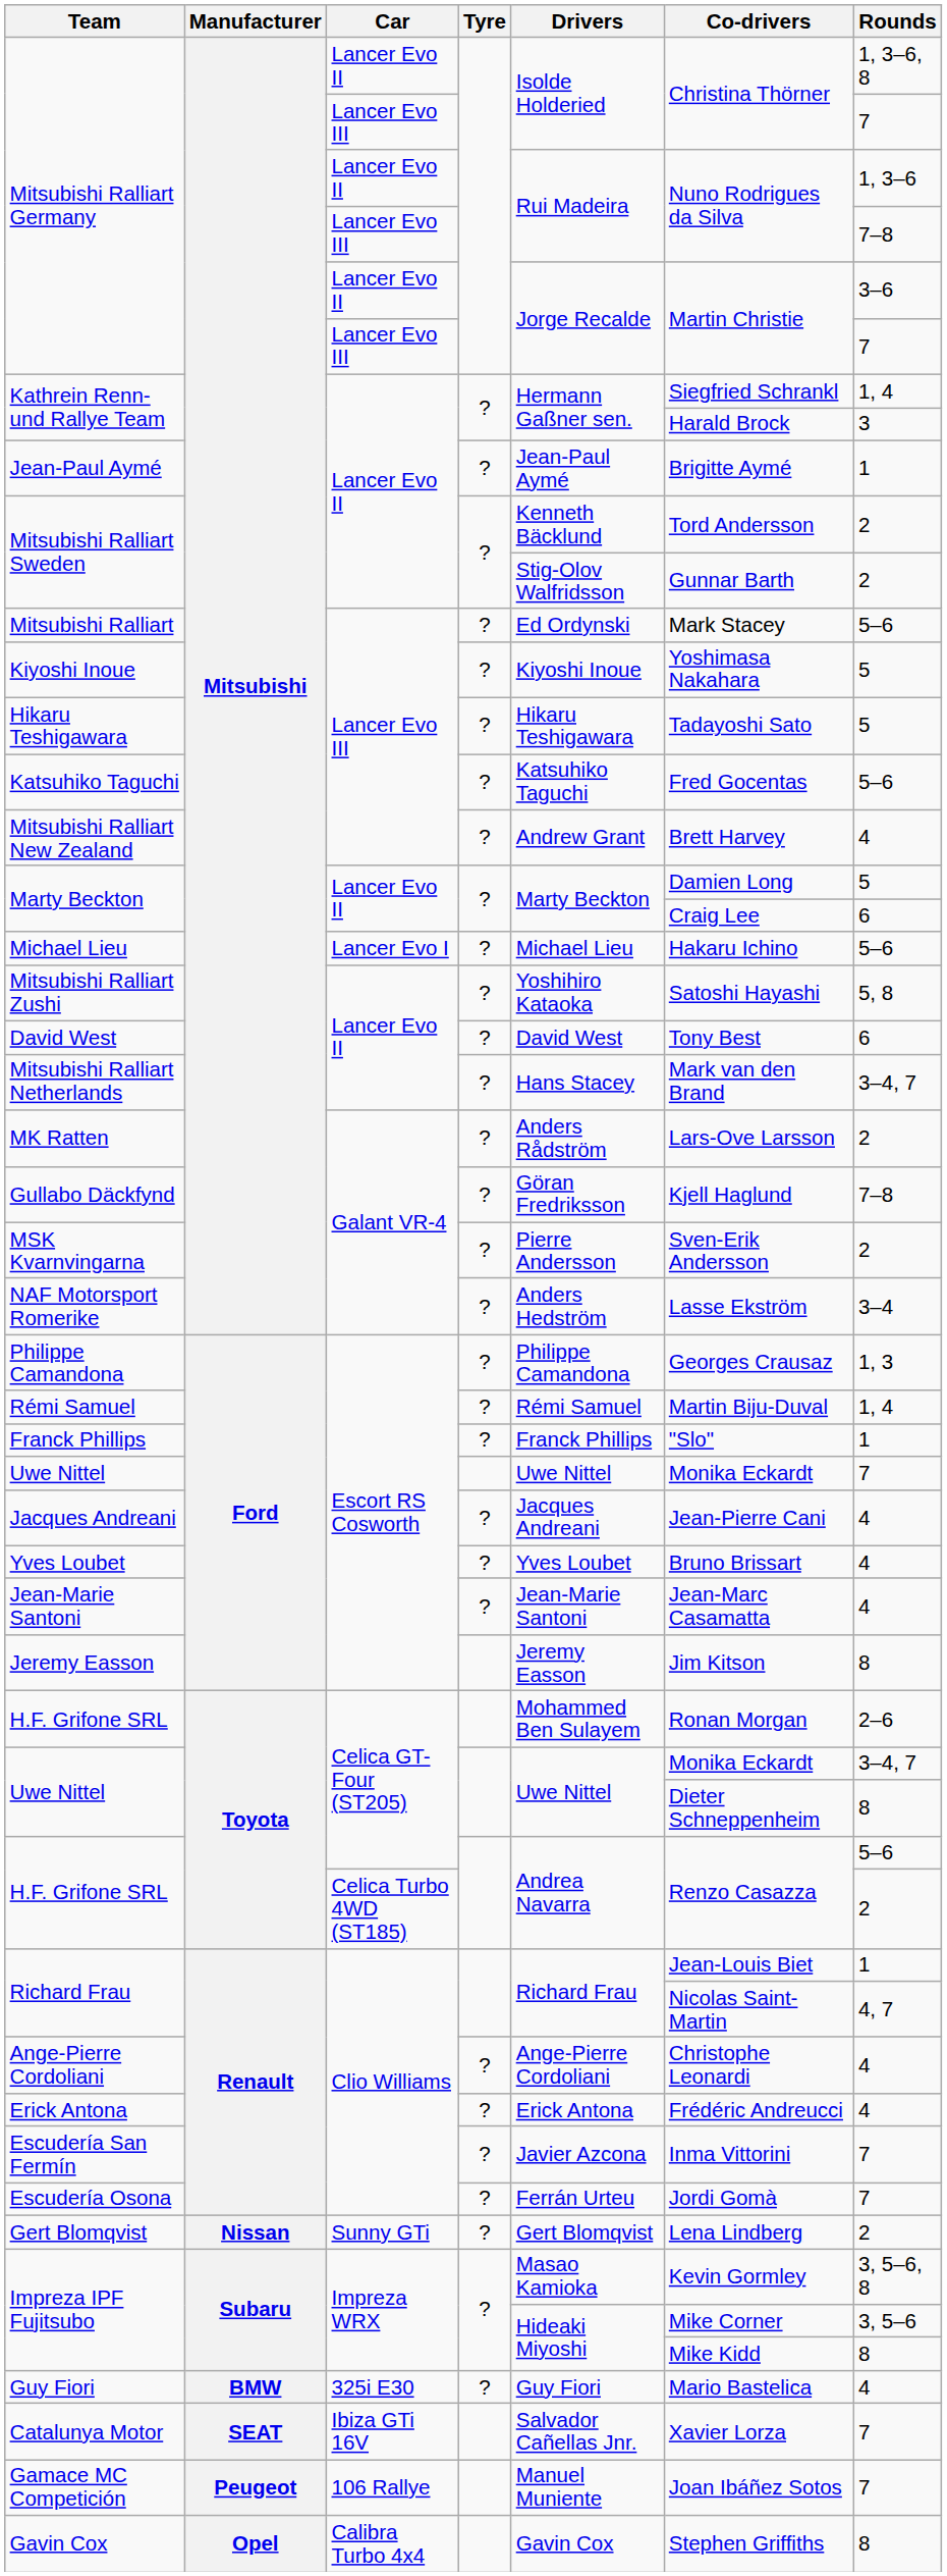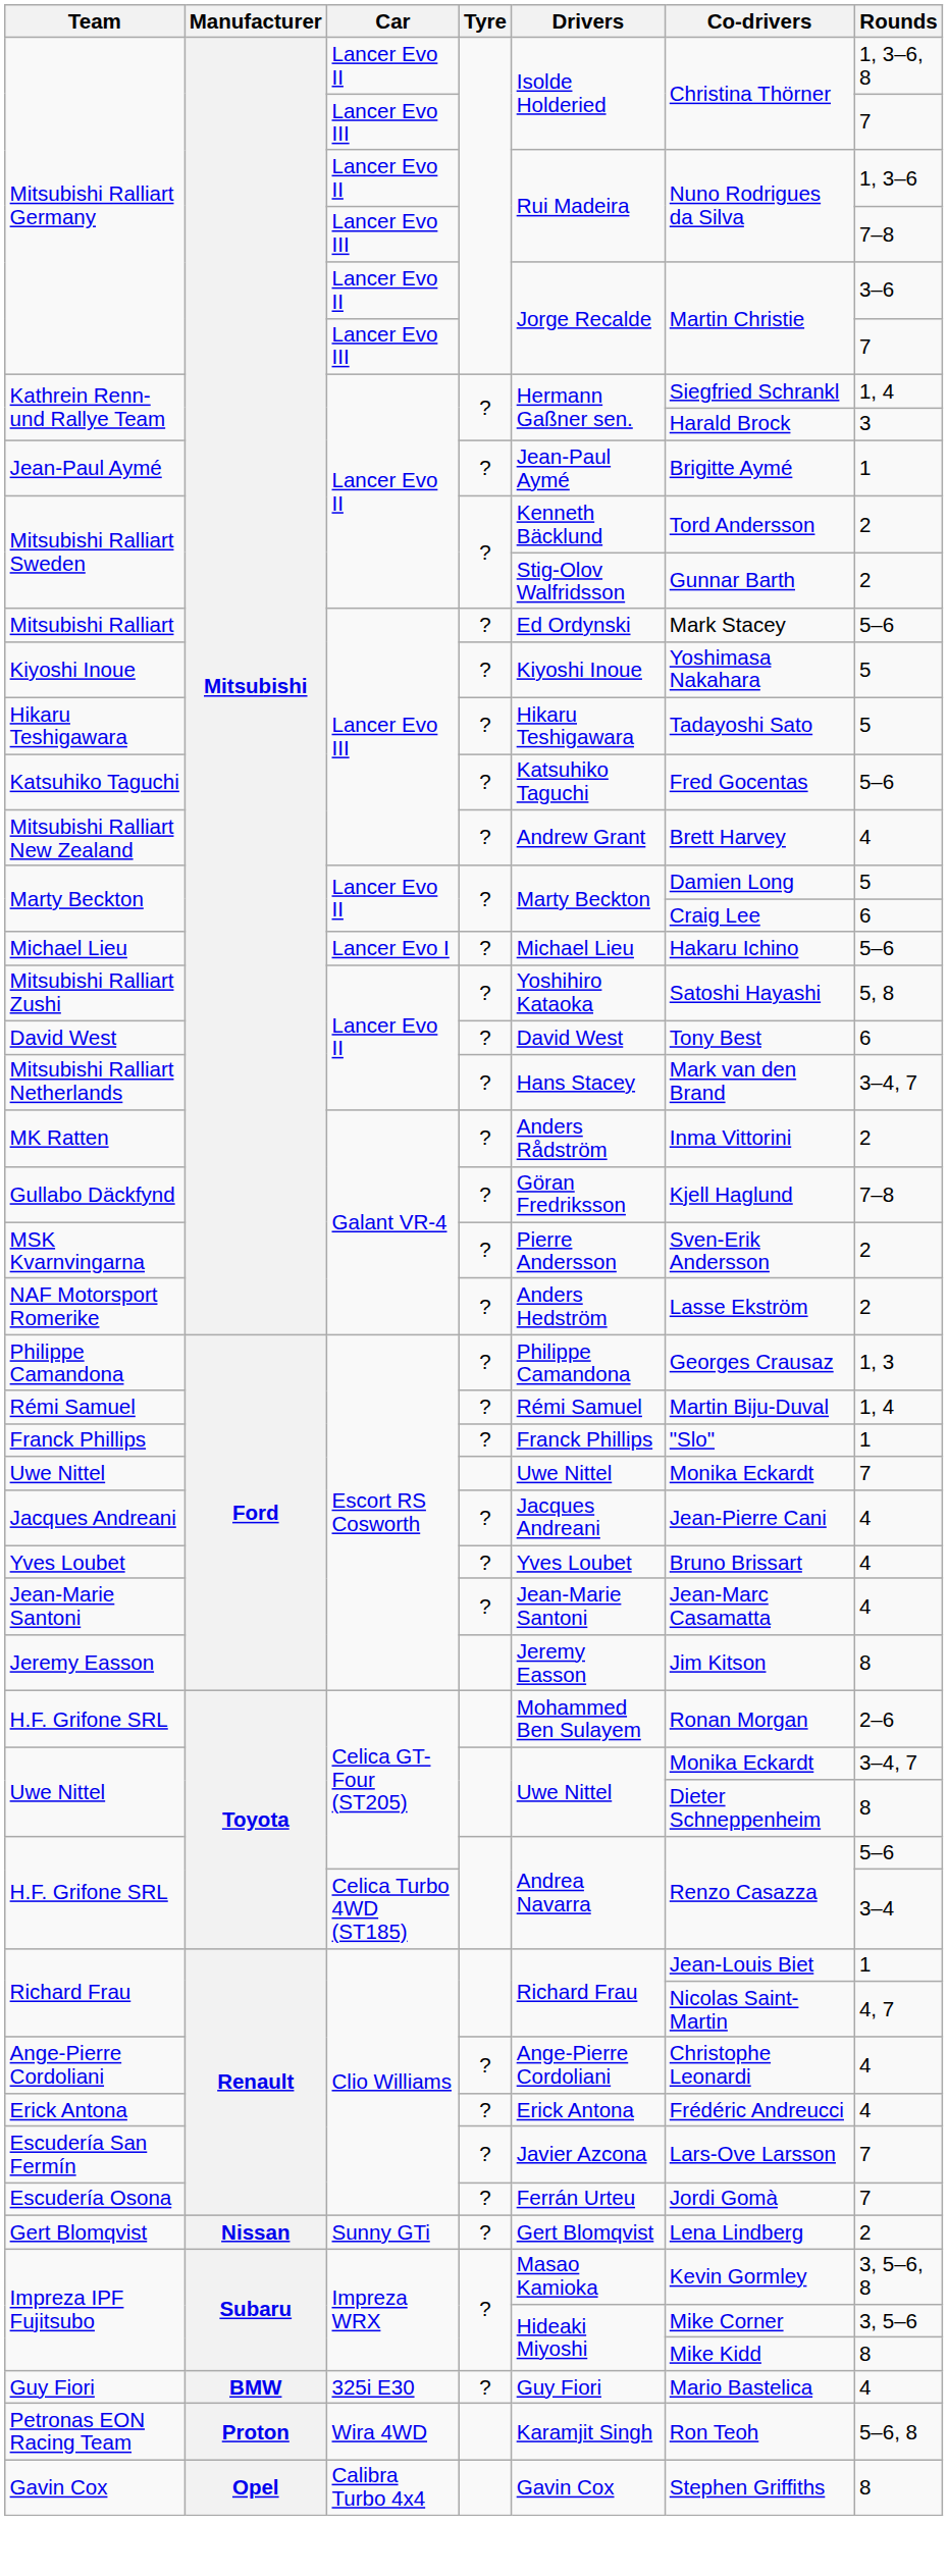MK Ratten | Co-drivers: Lars-Ove Larsson -> Inma Vittorini
NAF Motorsport Romerike | Rounds: 3–4 -> 2
H.F. Grifone SRL / Celica Turbo 4WD (ST185) | Rounds: 2 -> 3–4
Escudería San Fermín | Co-drivers: Inma Vittorini -> Lars-Ove Larsson
+ row: Petronas EON Racing Team | Proton | Wira 4WD | Karamjit Singh | Ron Teoh | 5–6, 8
- row: Catalunya Motor | SEAT | Ibiza GTi 16V | Salvador Cañellas Jnr. | Xavier Lorza | 7
- row: Gamace MC Competición | Peugeot | 106 Rallye | Manuel Muniente | Joan Ibáñez Sotos | 7
